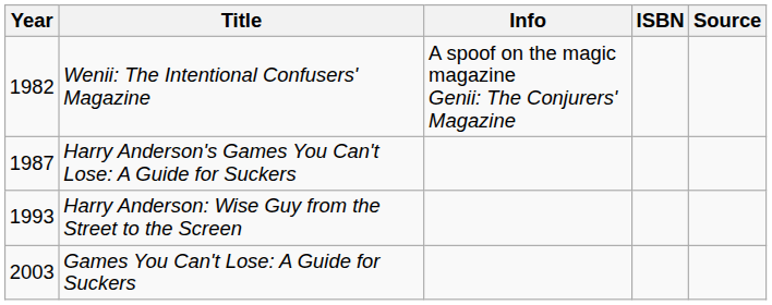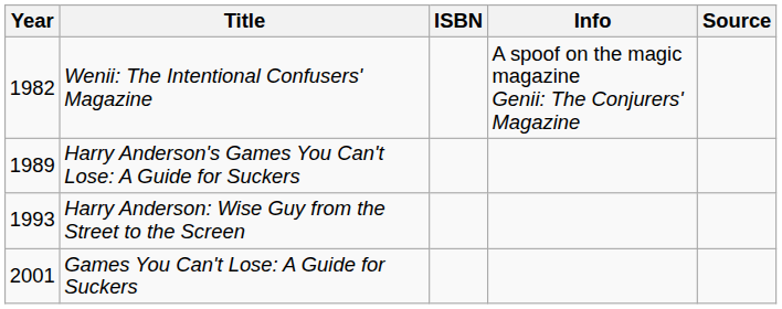columns swapped: Info <-> ISBN
Harry Anderson's Games You Can't Lose: A Guide for Suckers | Year: 1987 -> 1989
Games You Can't Lose: A Guide for Suckers | Year: 2003 -> 2001
